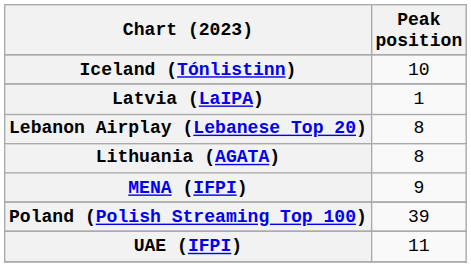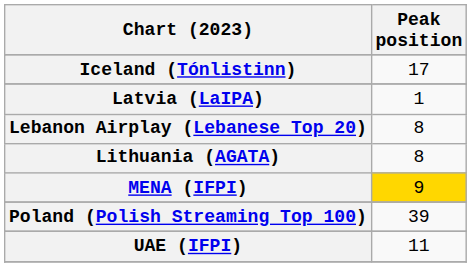Iceland (Tónlistinn) | Peak position: 10 -> 17
MENA (IFPI) | Peak position: no background -> gold background
